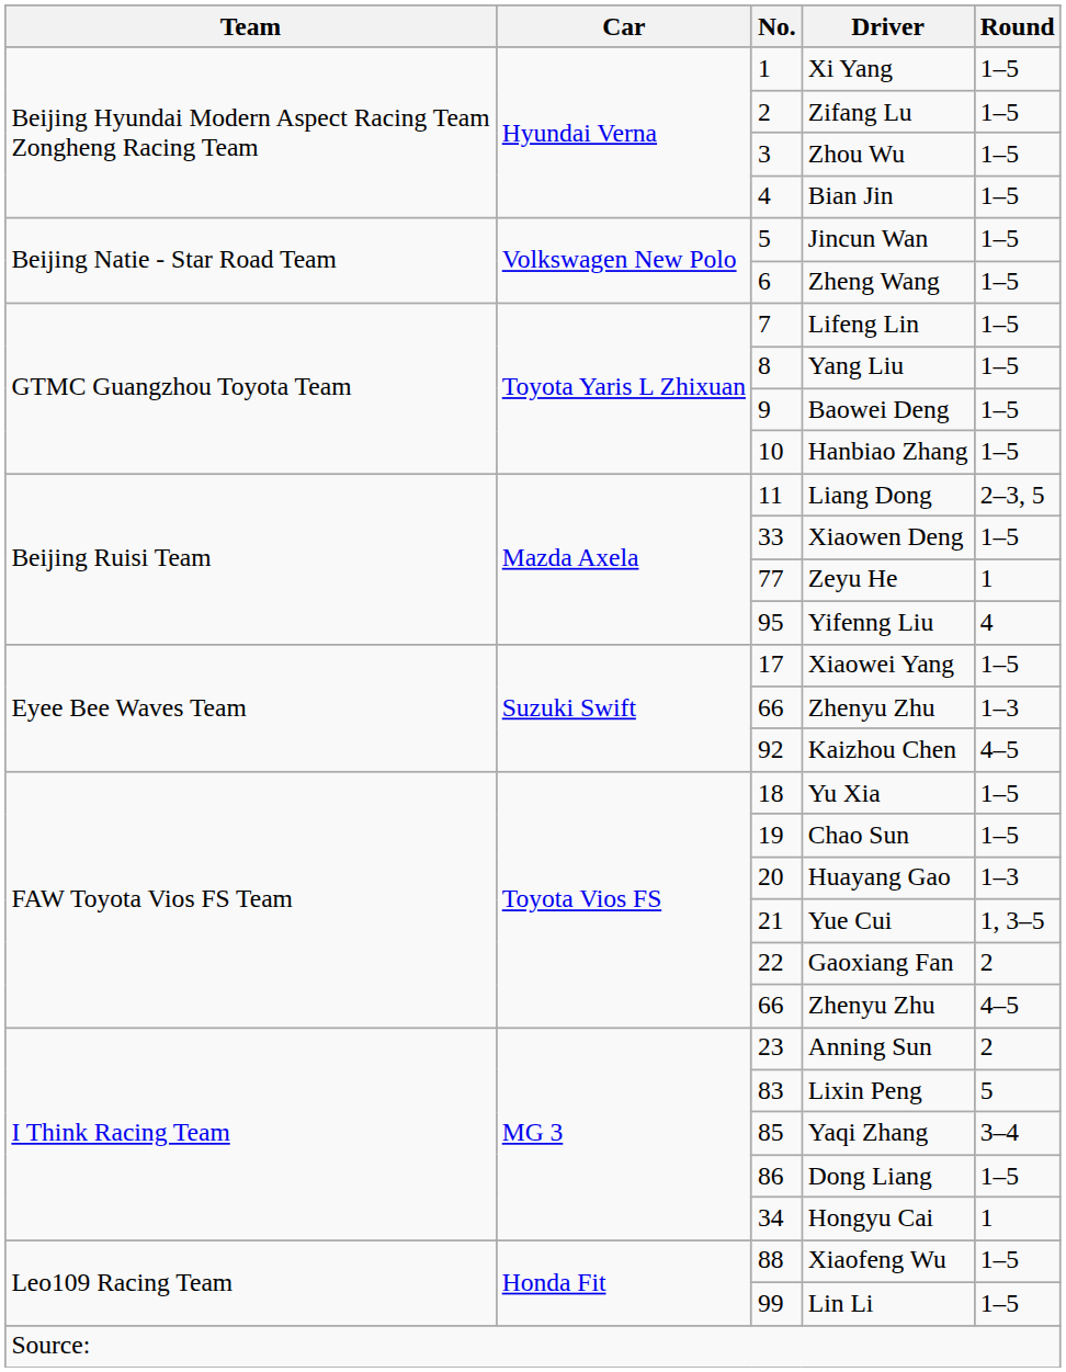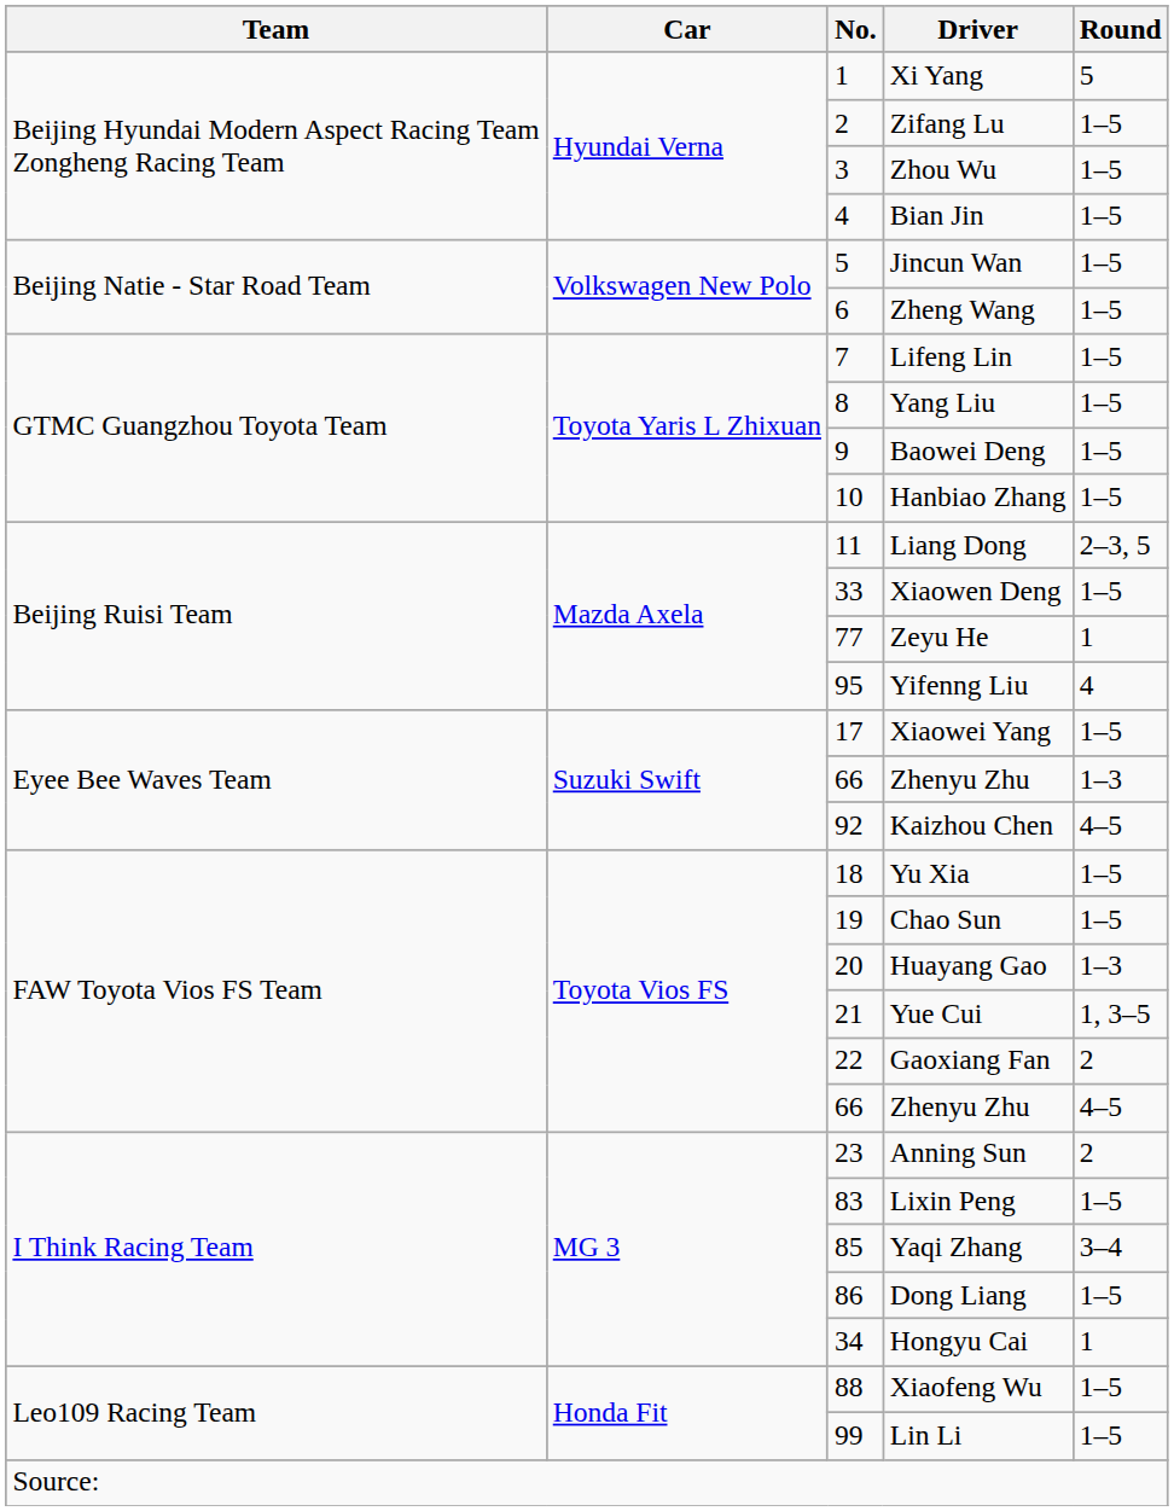Xi Yang | Round: 1–5 -> 5
Lixin Peng | Round: 5 -> 1–5
